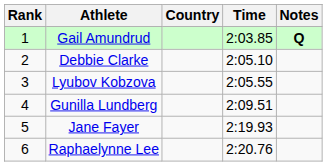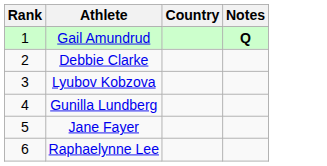- column: Time | 2:03.85 | 2:05.10 | 2:05.55 | 2:09.51 | 2:19.93 | 2:20.76
